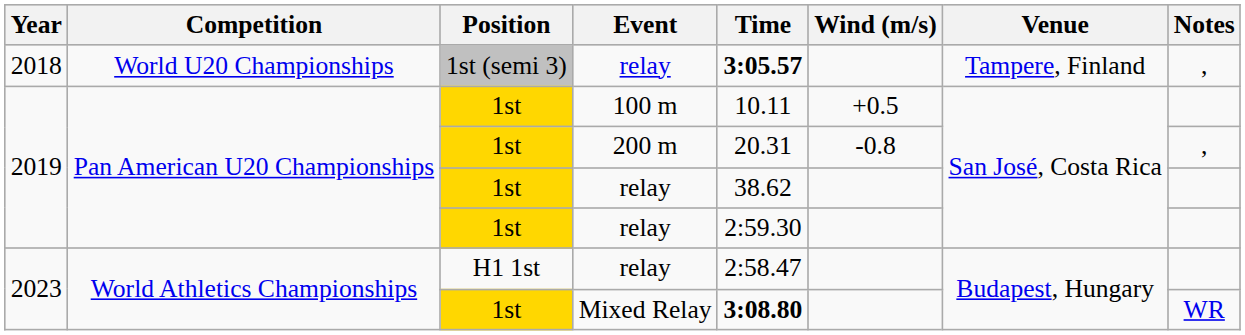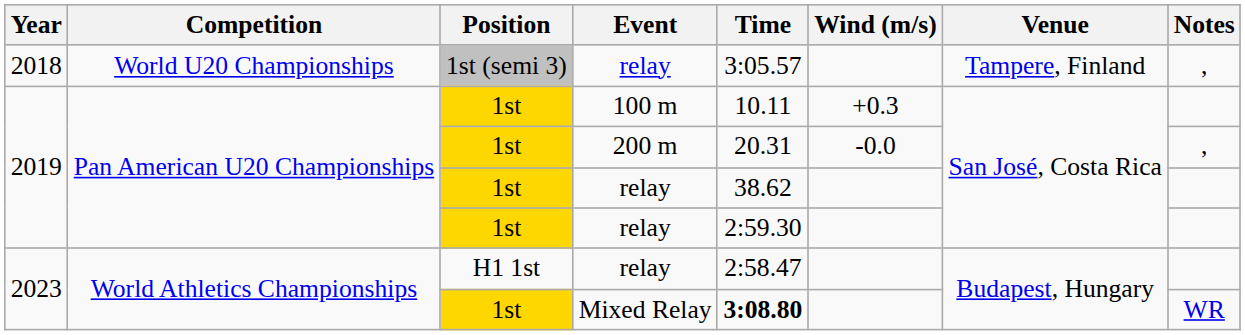2018 / relay | Time: bold -> normal
100 m | Wind (m/s): +0.5 -> +0.3
200 m | Wind (m/s): -0.8 -> -0.0
